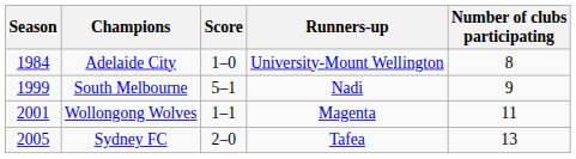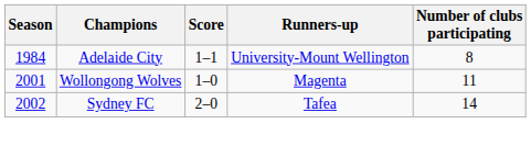Adelaide City | Score: 1–0 -> 1–1
- row: 1999 | South Melbourne | 5–1 | Nadi | 9
Wollongong Wolves | Score: 1–1 -> 1–0
Sydney FC | Season: 2005 -> 2002
Sydney FC | Number of clubs participating: 13 -> 14
